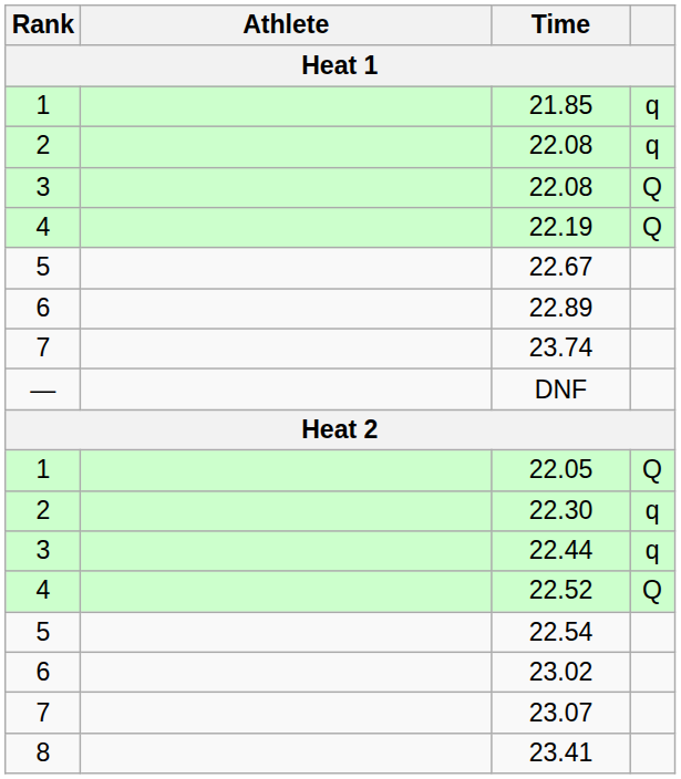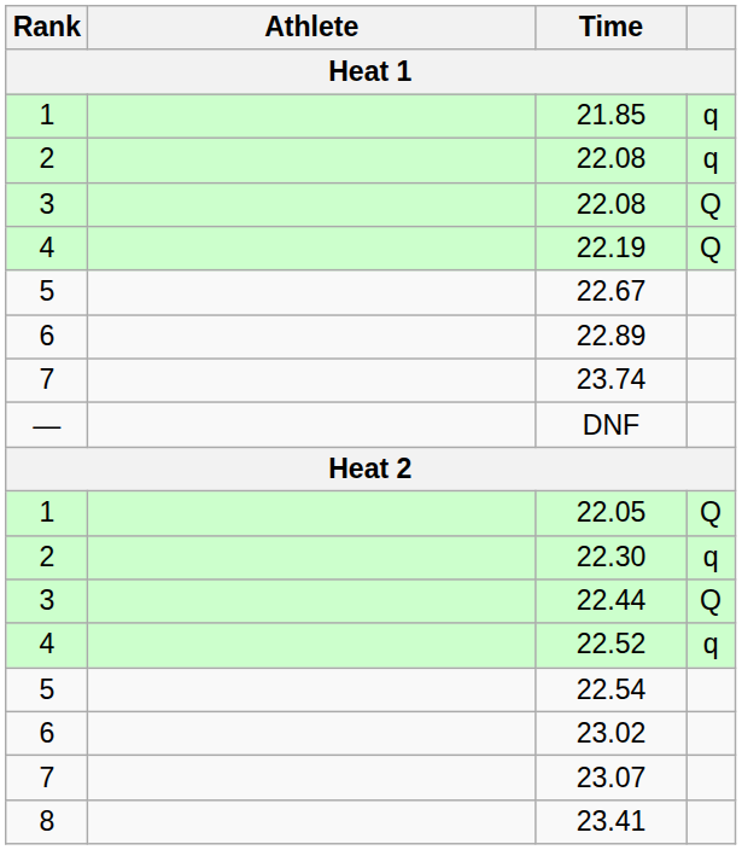22.44 | column 4: q -> Q
22.52 | column 4: Q -> q
